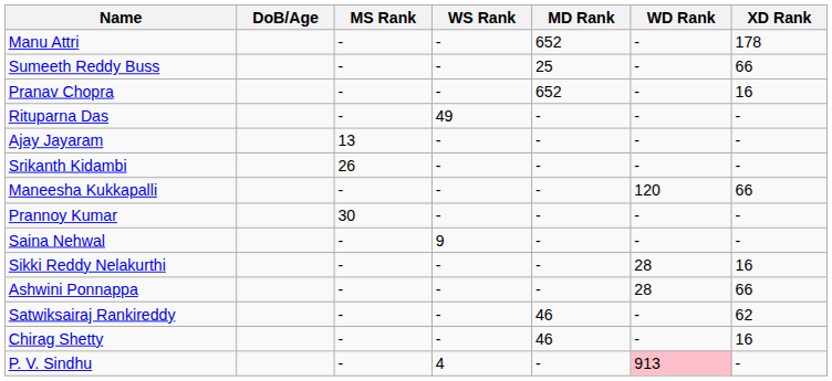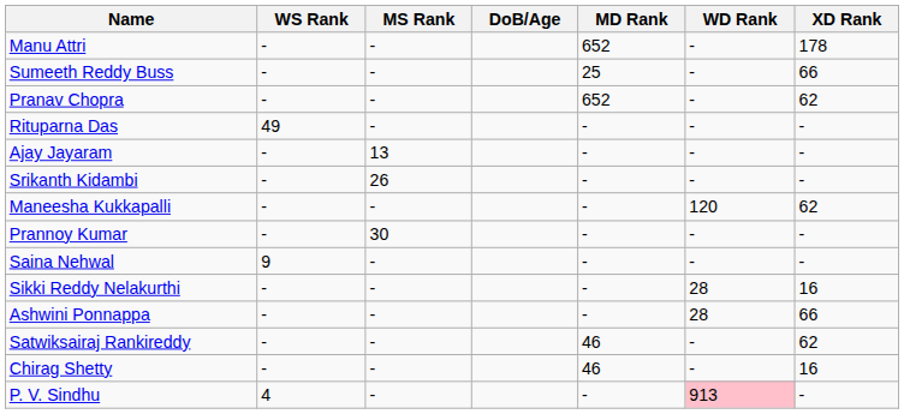columns swapped: DoB/Age <-> WS Rank
Pranav Chopra | XD Rank: 16 -> 62
Maneesha Kukkapalli | XD Rank: 66 -> 62
